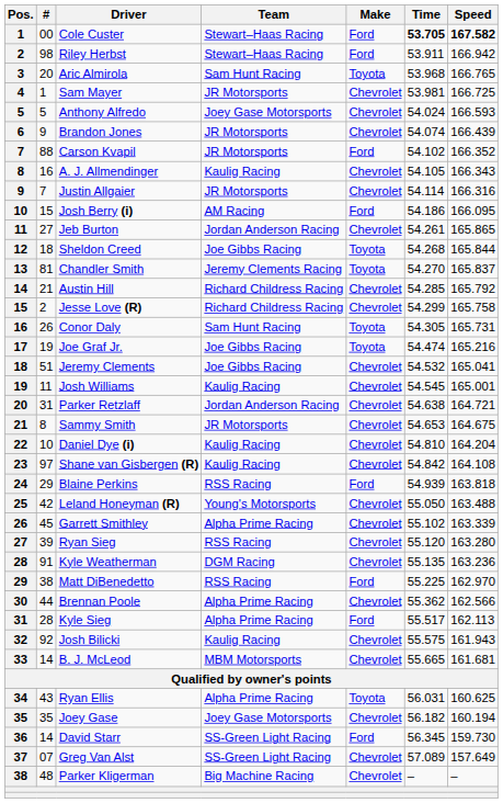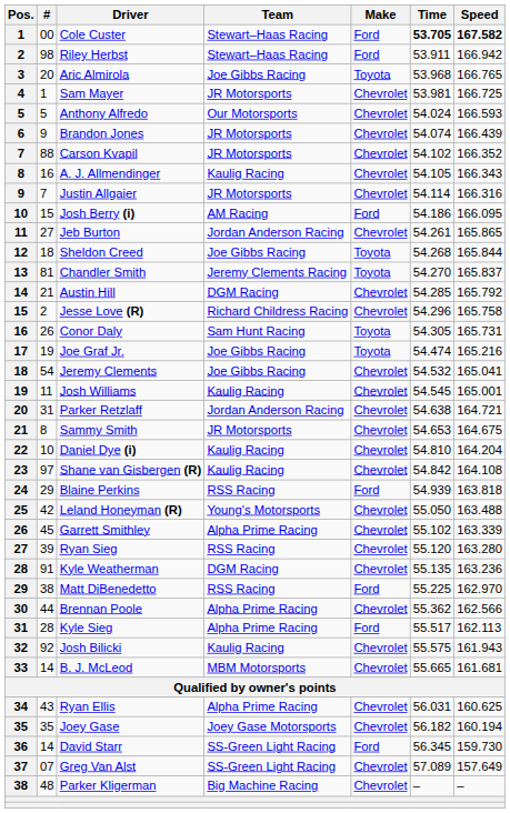Aric Almirola | Team: Sam Hunt Racing -> Joe Gibbs Racing
Anthony Alfredo | Team: Joey Gase Motorsports -> Our Motorsports
Carson Kvapil | Make: Ford -> Chevrolet
Austin Hill | Team: Richard Childress Racing -> DGM Racing
Jesse Love (R) | Time: 54.299 -> 54.296
Jeremy Clements | #: 51 -> 54
Ryan Ellis | Make: Toyota -> Chevrolet
